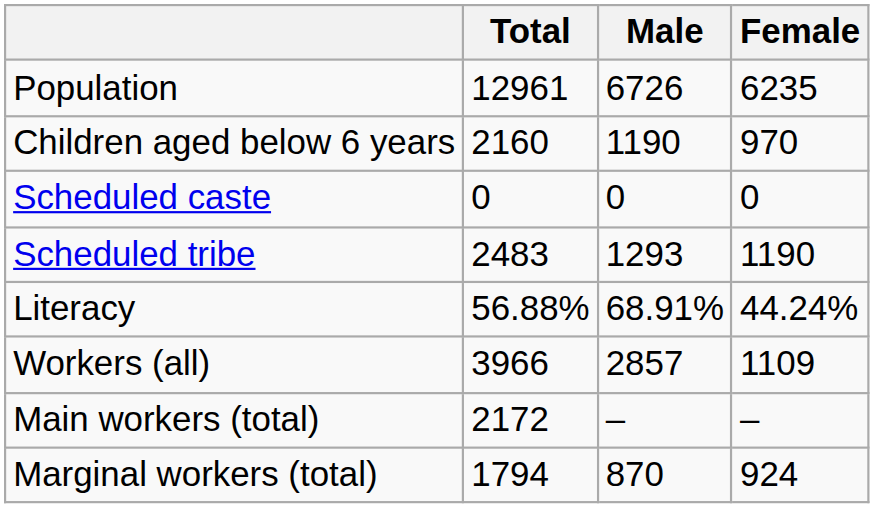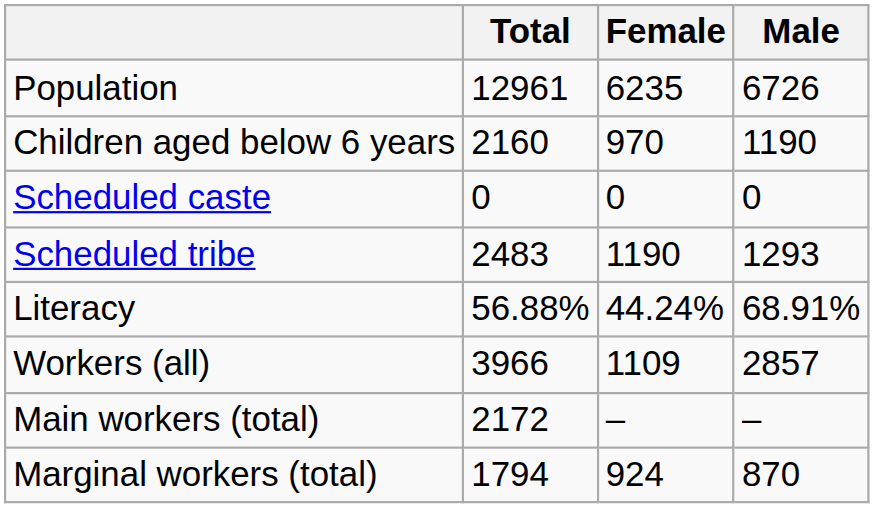columns swapped: Male <-> Female
